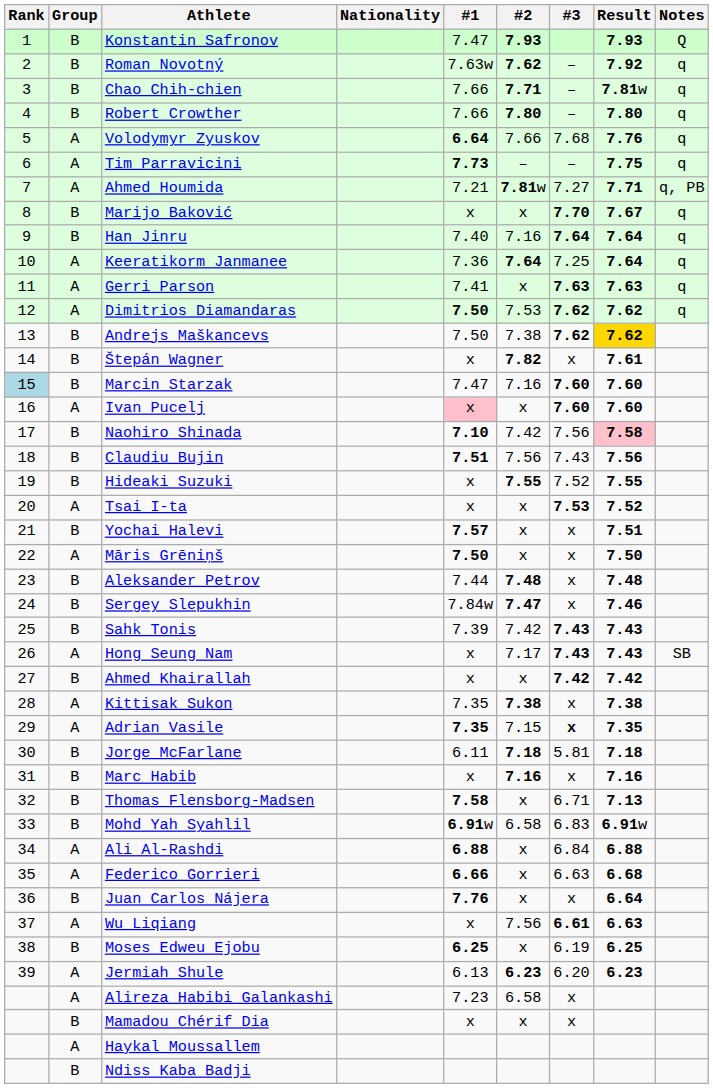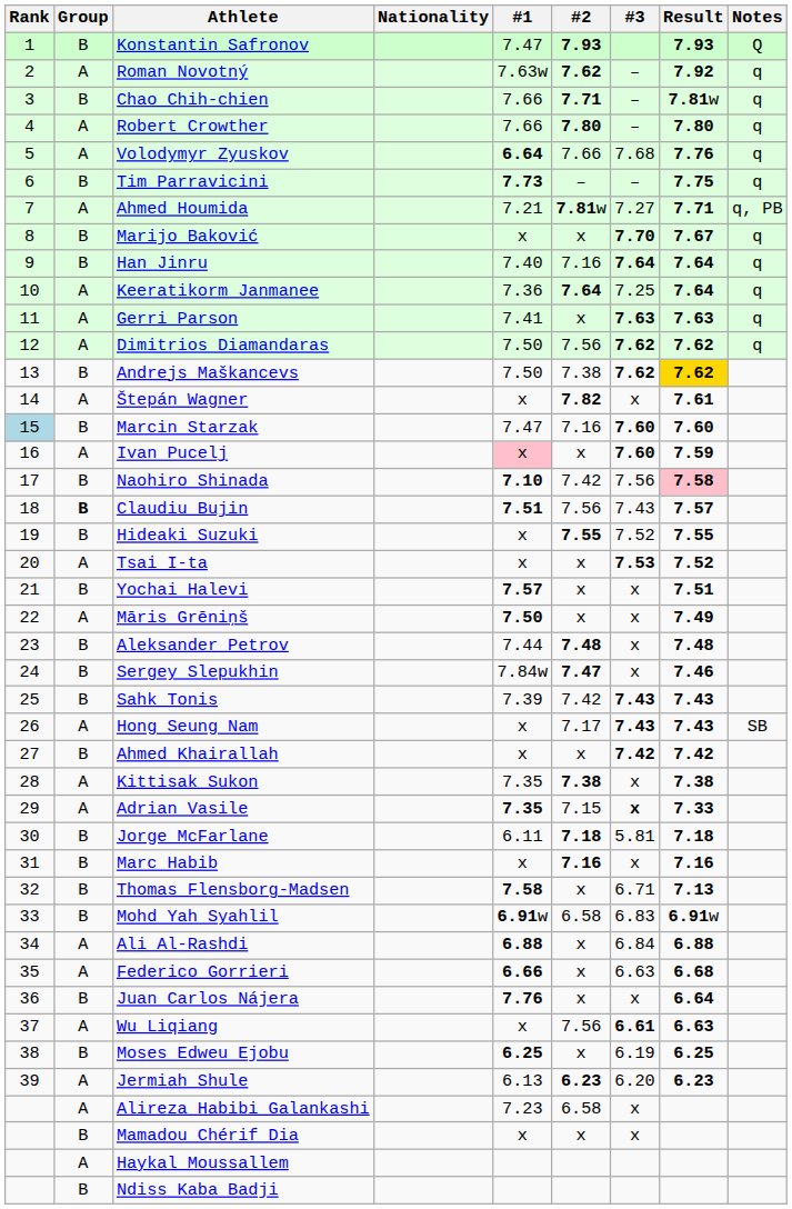Roman Novotný | Group: B -> A
Robert Crowther | Group: B -> A
Tim Parravicini | Group: A -> B
Dimitrios Diamandaras | #1: bold -> normal
Dimitrios Diamandaras | #2: 7.53 -> 7.56
Štepán Wagner | Group: B -> A
Ivan Pucelj | Result: 7.60 -> 7.59
Claudiu Bujin | Group: normal -> bold
Claudiu Bujin | Result: 7.56 -> 7.57
Māris Grēniņš | Result: 7.50 -> 7.49
Adrian Vasile | Result: 7.35 -> 7.33
